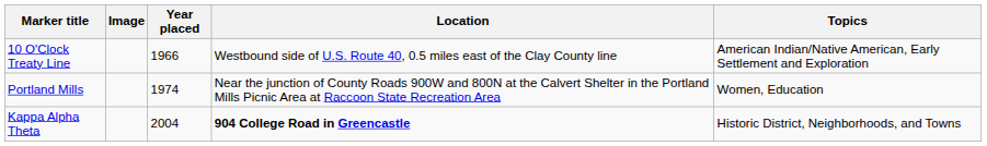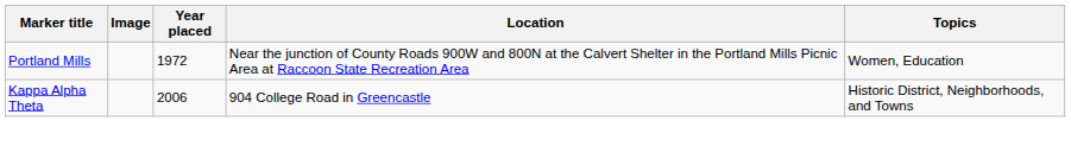- row: 10 O'Clock Treaty Line | 1966 | Westbound side of U.S. Route 40, 0.5 miles east of the Clay County line | American Indian/Native American, Early Settlement and Exploration
Portland Mills | Year placed: 1974 -> 1972
Kappa Alpha Theta | Year placed: 2004 -> 2006
Kappa Alpha Theta | Location: bold -> normal
